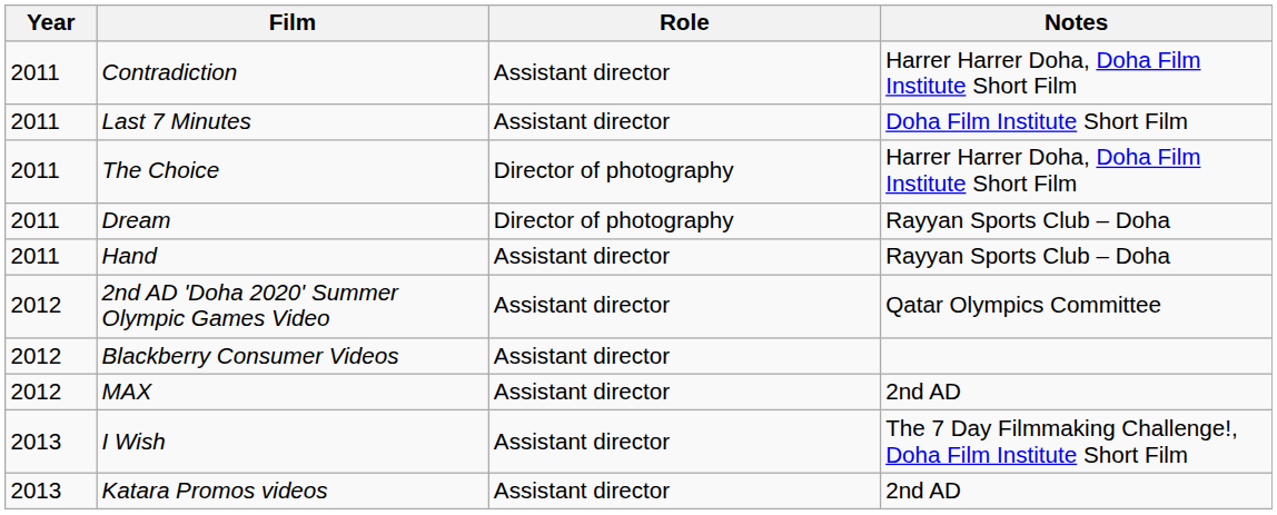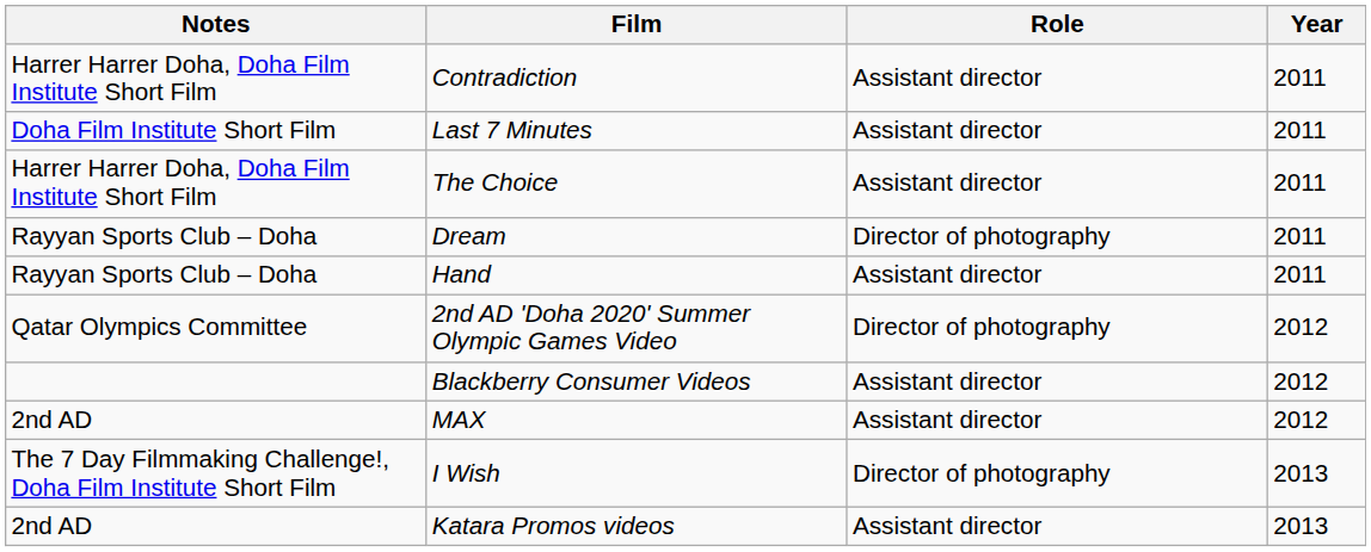columns swapped: Year <-> Notes
The Choice | Role: Director of photography -> Assistant director
2nd AD 'Doha 2020' Summer Olympic Games Video | Role: Assistant director -> Director of photography
I Wish | Role: Assistant director -> Director of photography
